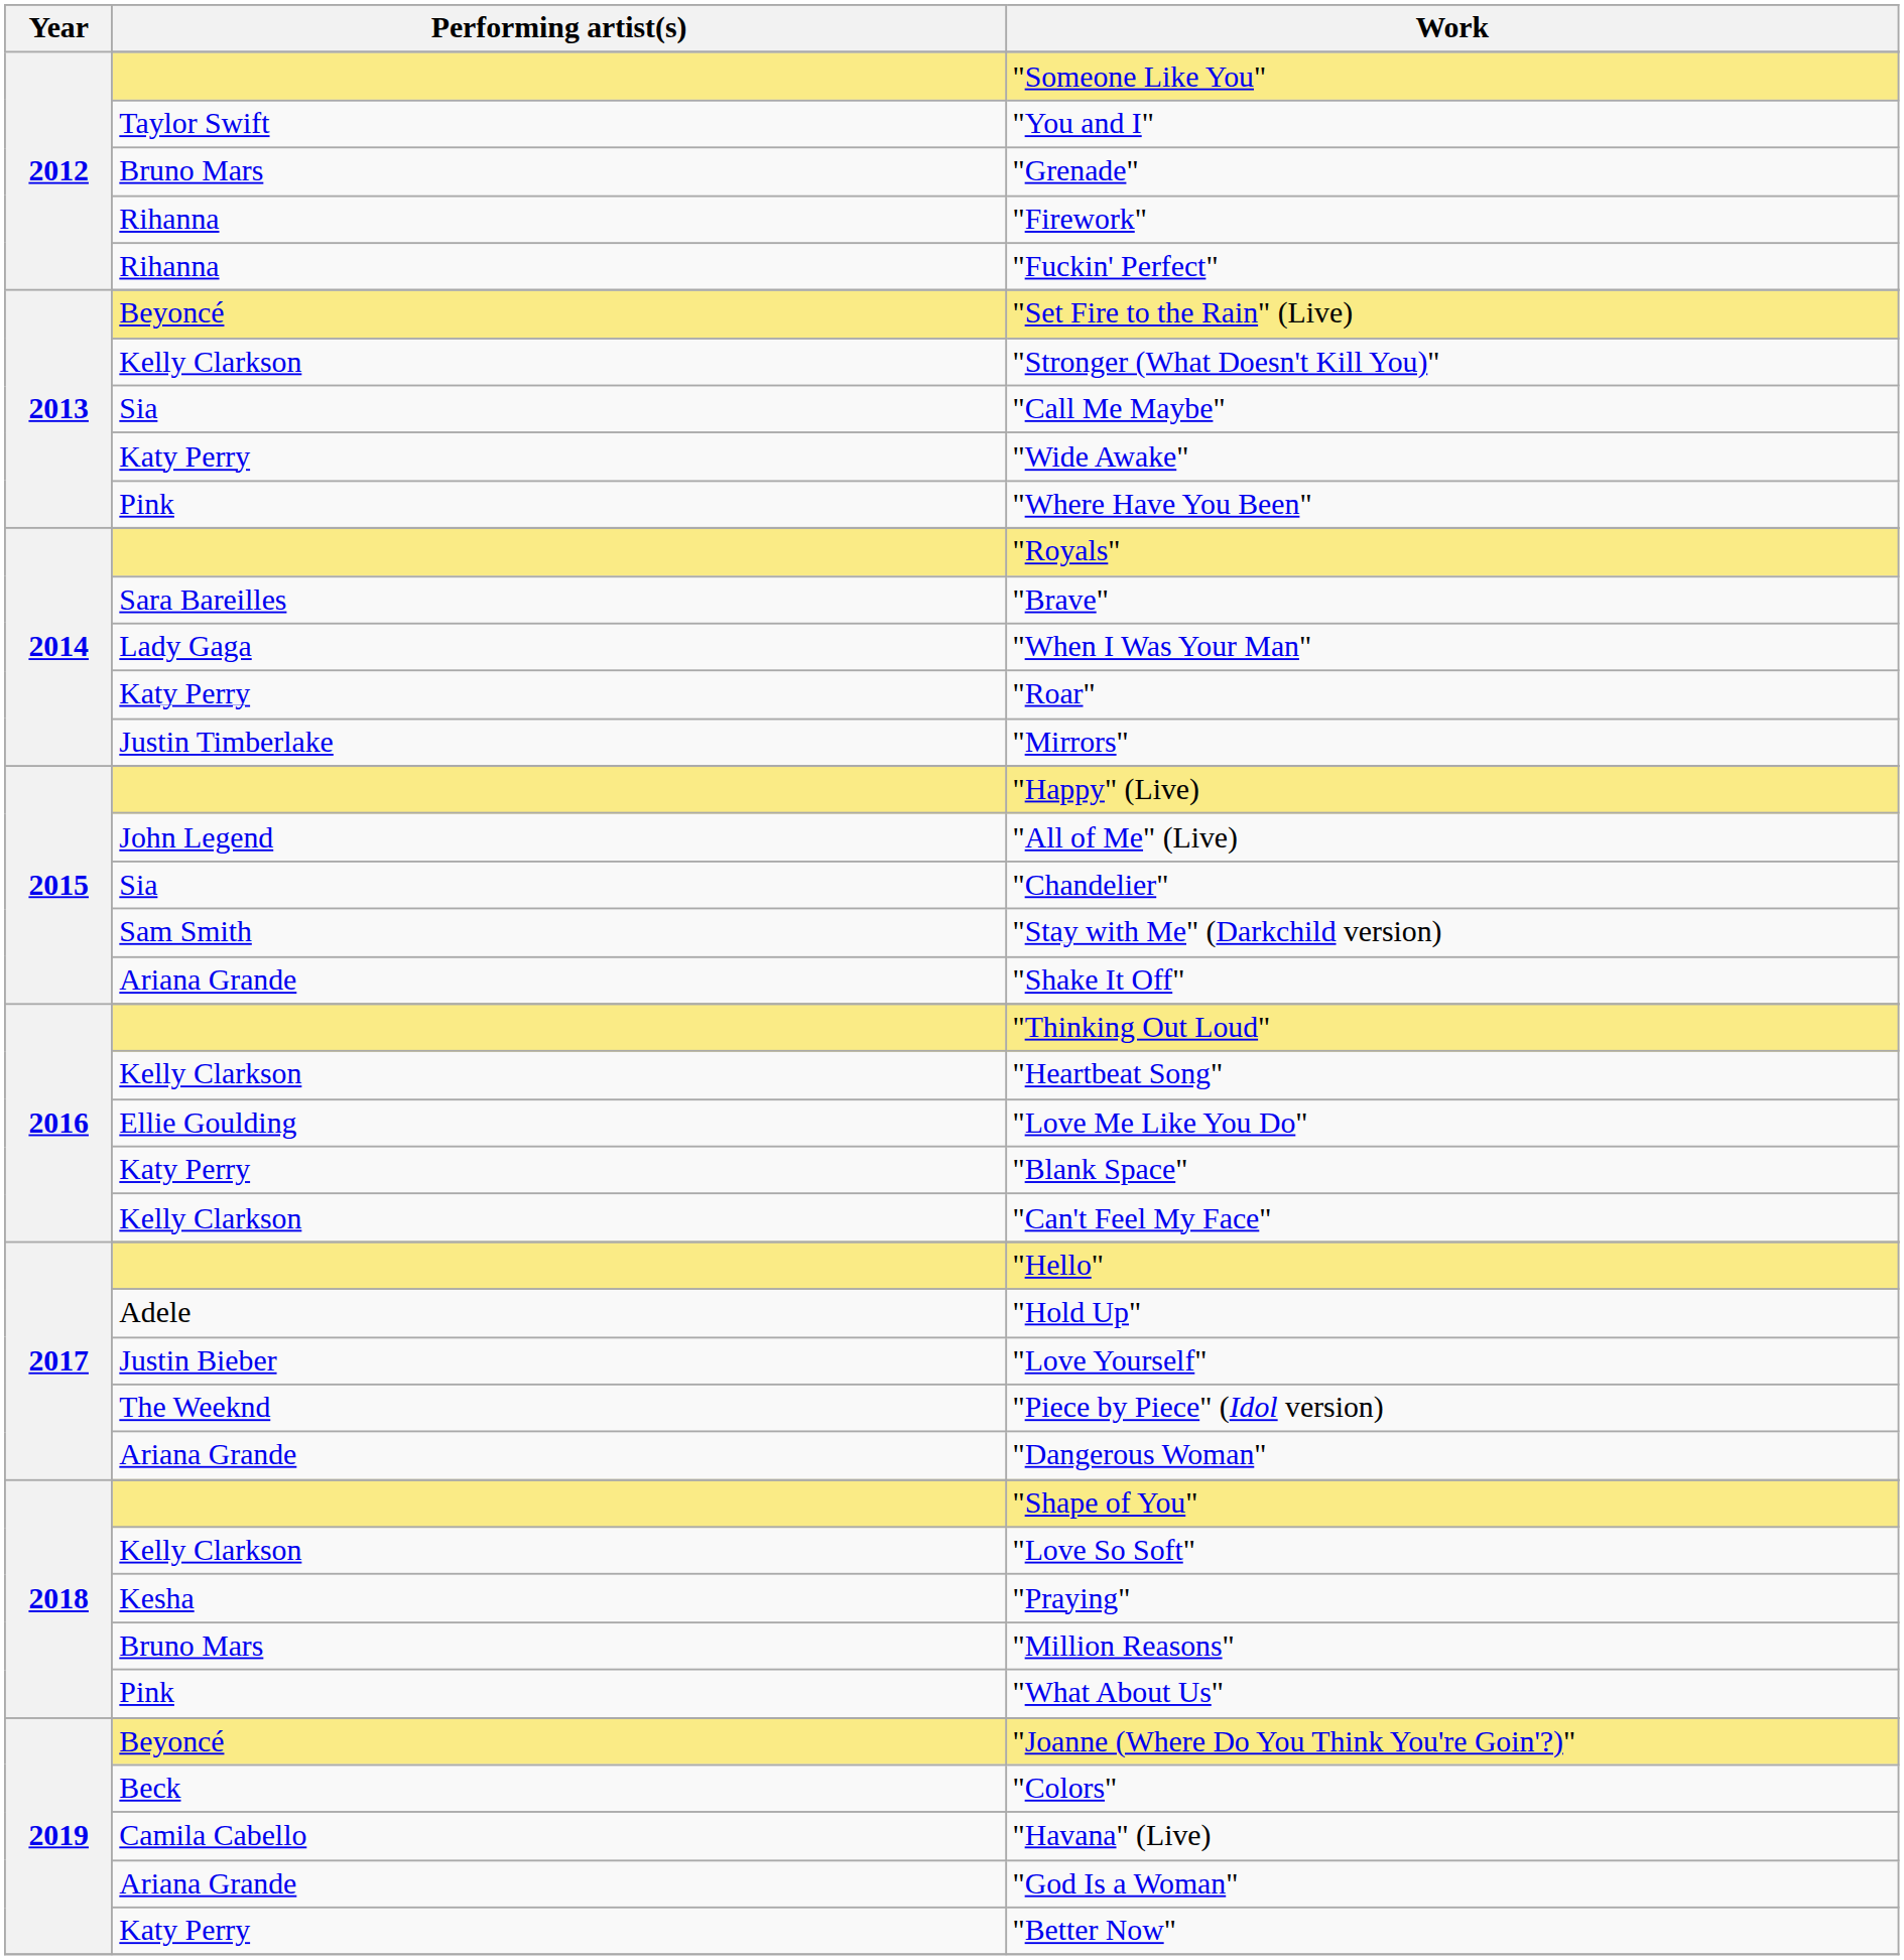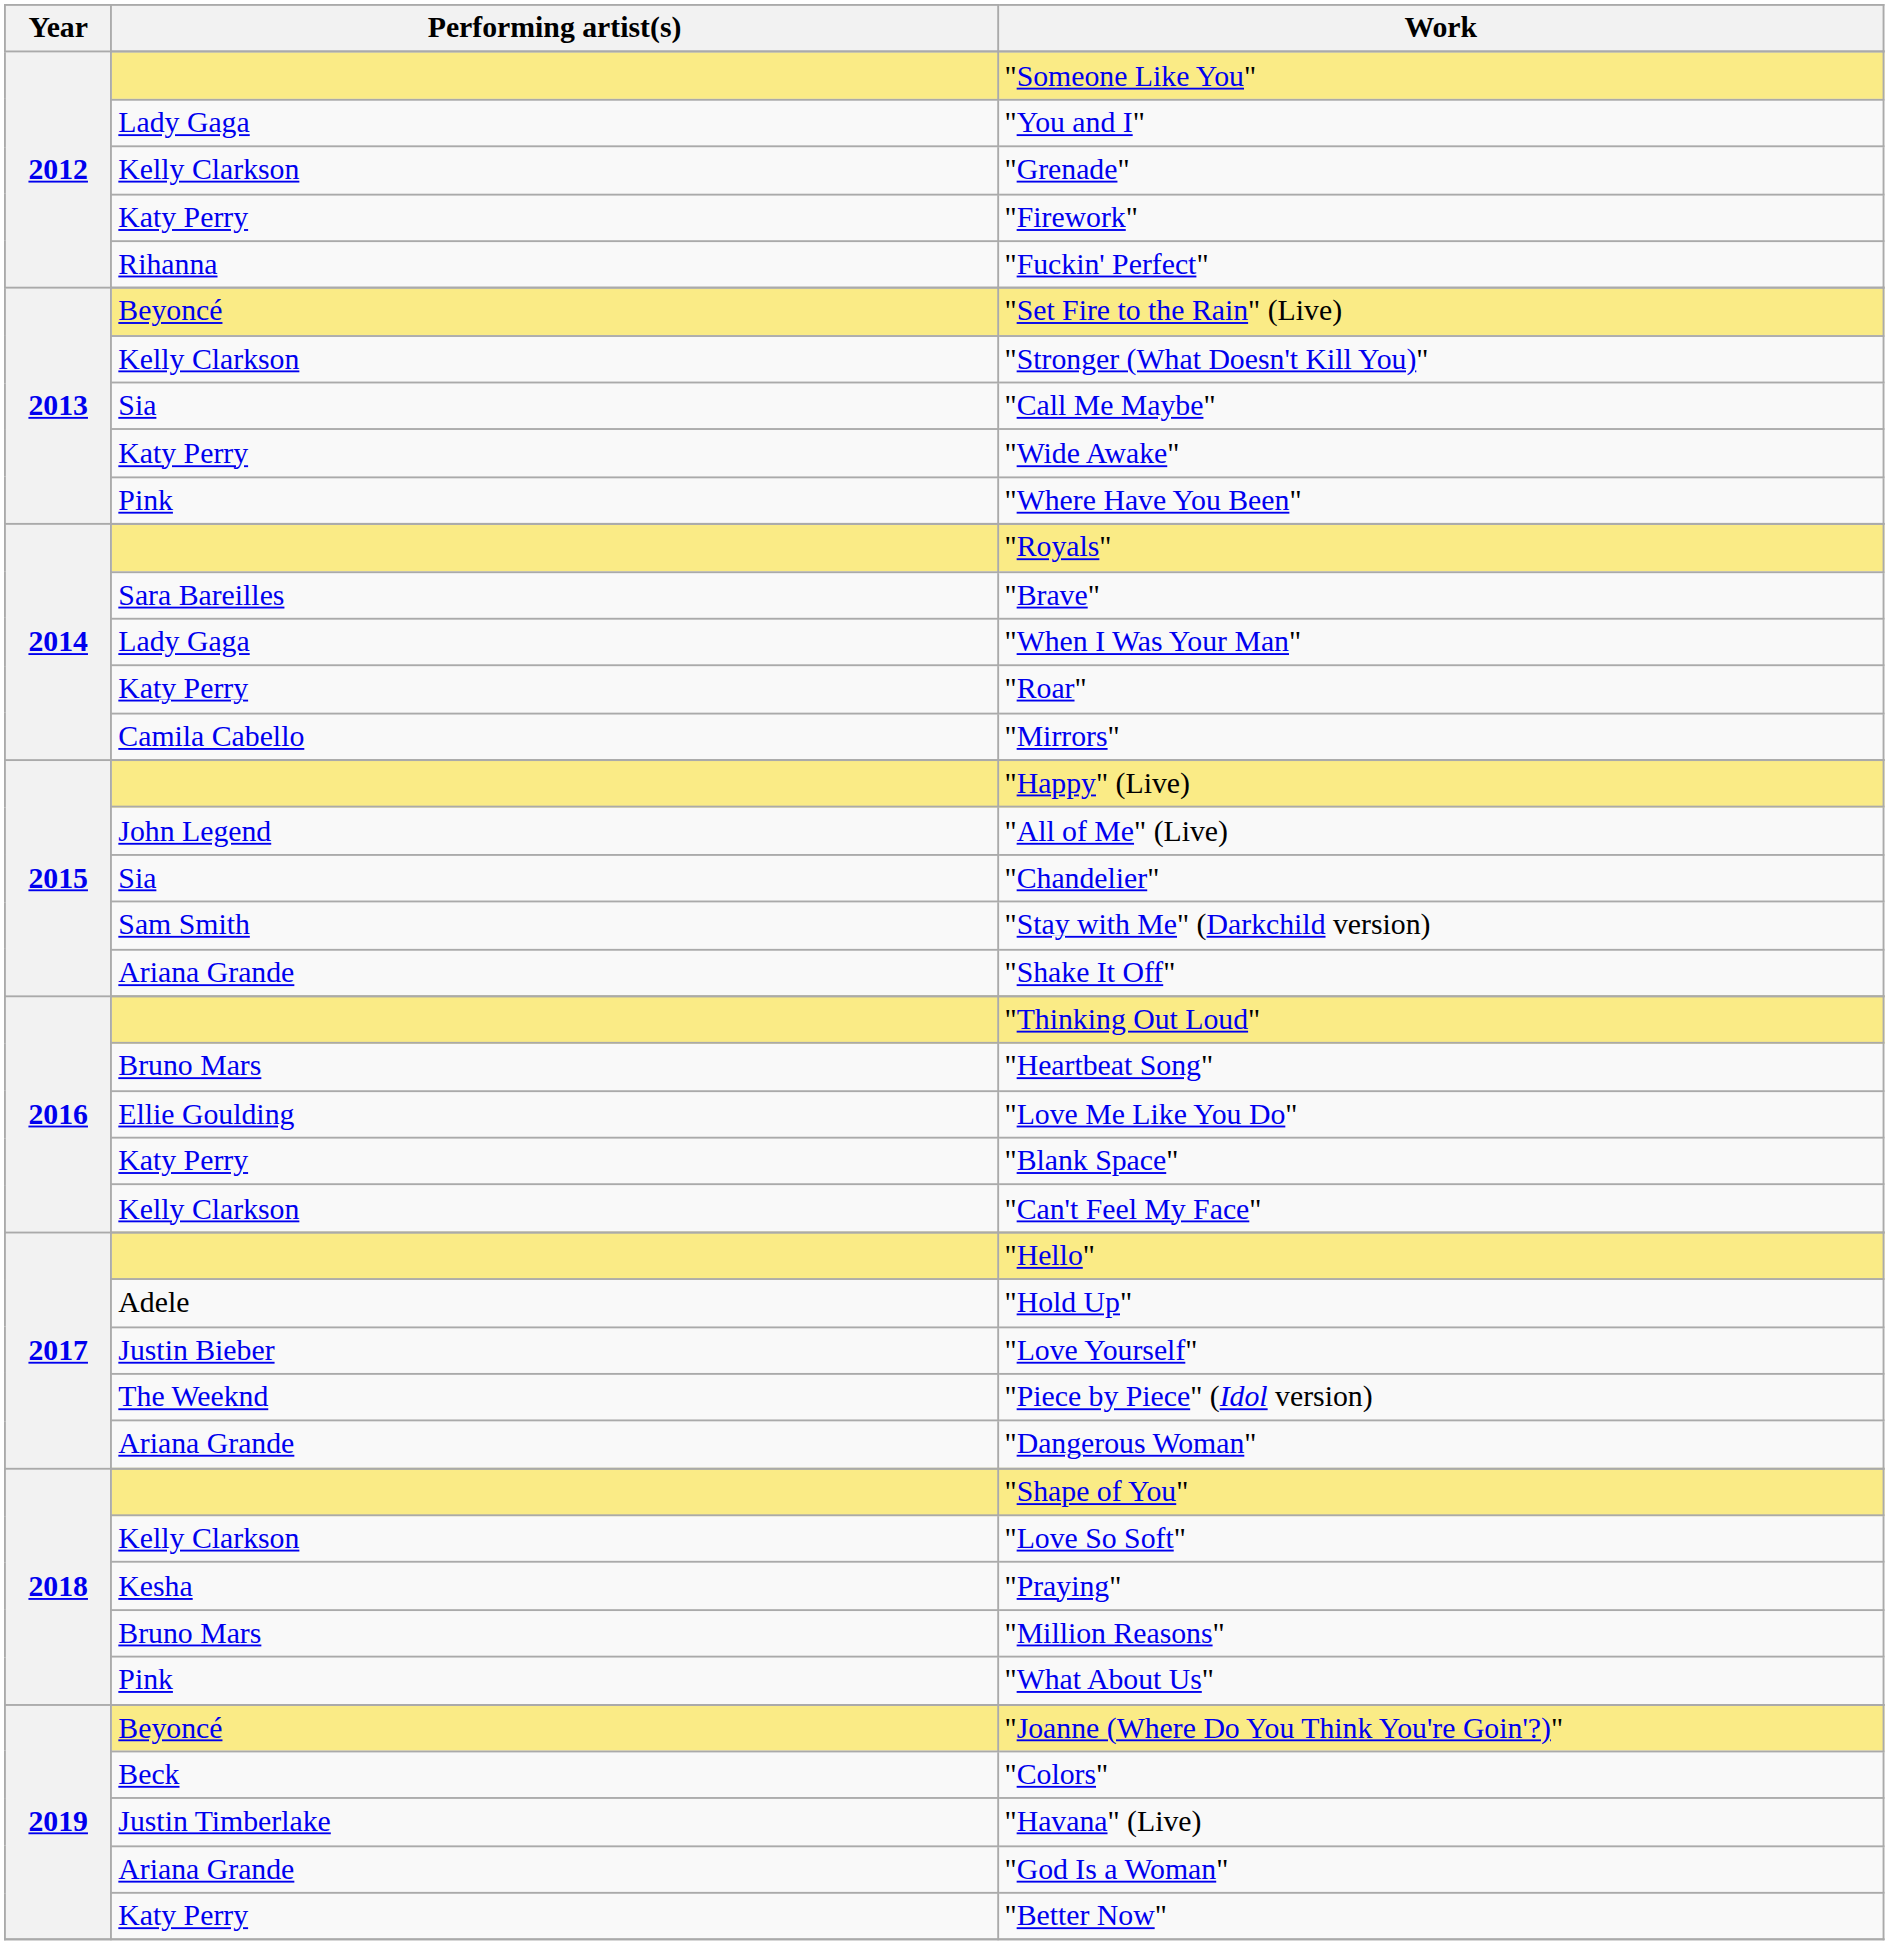"You and I" | Performing artist(s): Taylor Swift -> Lady Gaga
"Grenade" | Performing artist(s): Bruno Mars -> Kelly Clarkson
"Firework" | Performing artist(s): Rihanna -> Katy Perry
"Mirrors" | Performing artist(s): Justin Timberlake -> Camila Cabello
"Heartbeat Song" | Performing artist(s): Kelly Clarkson -> Bruno Mars
"Havana" (Live) | Performing artist(s): Camila Cabello -> Justin Timberlake
